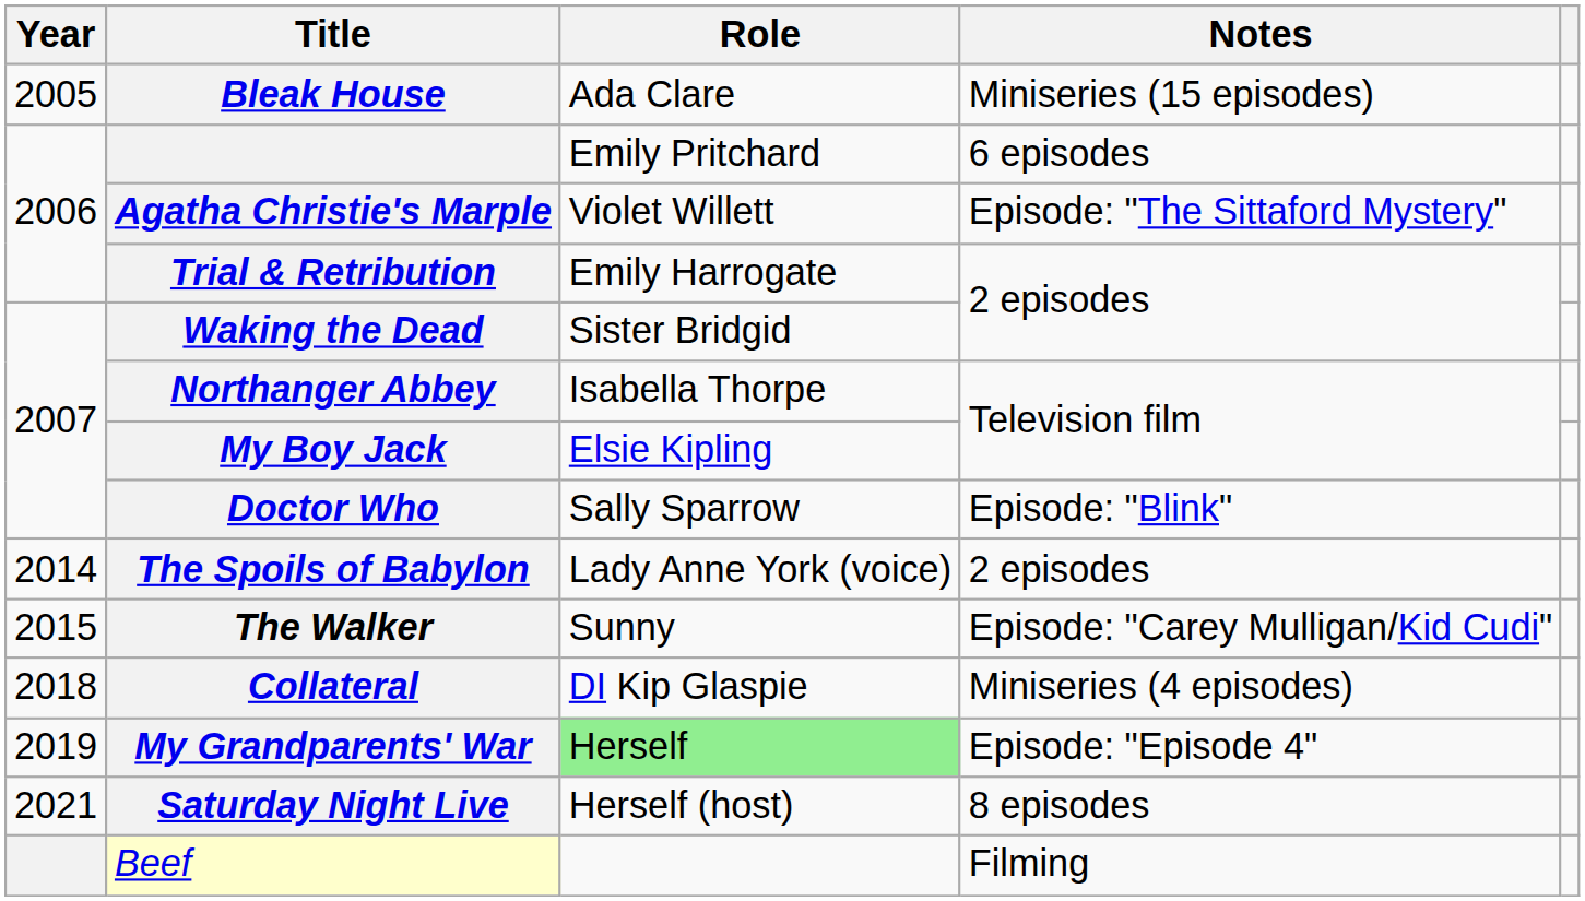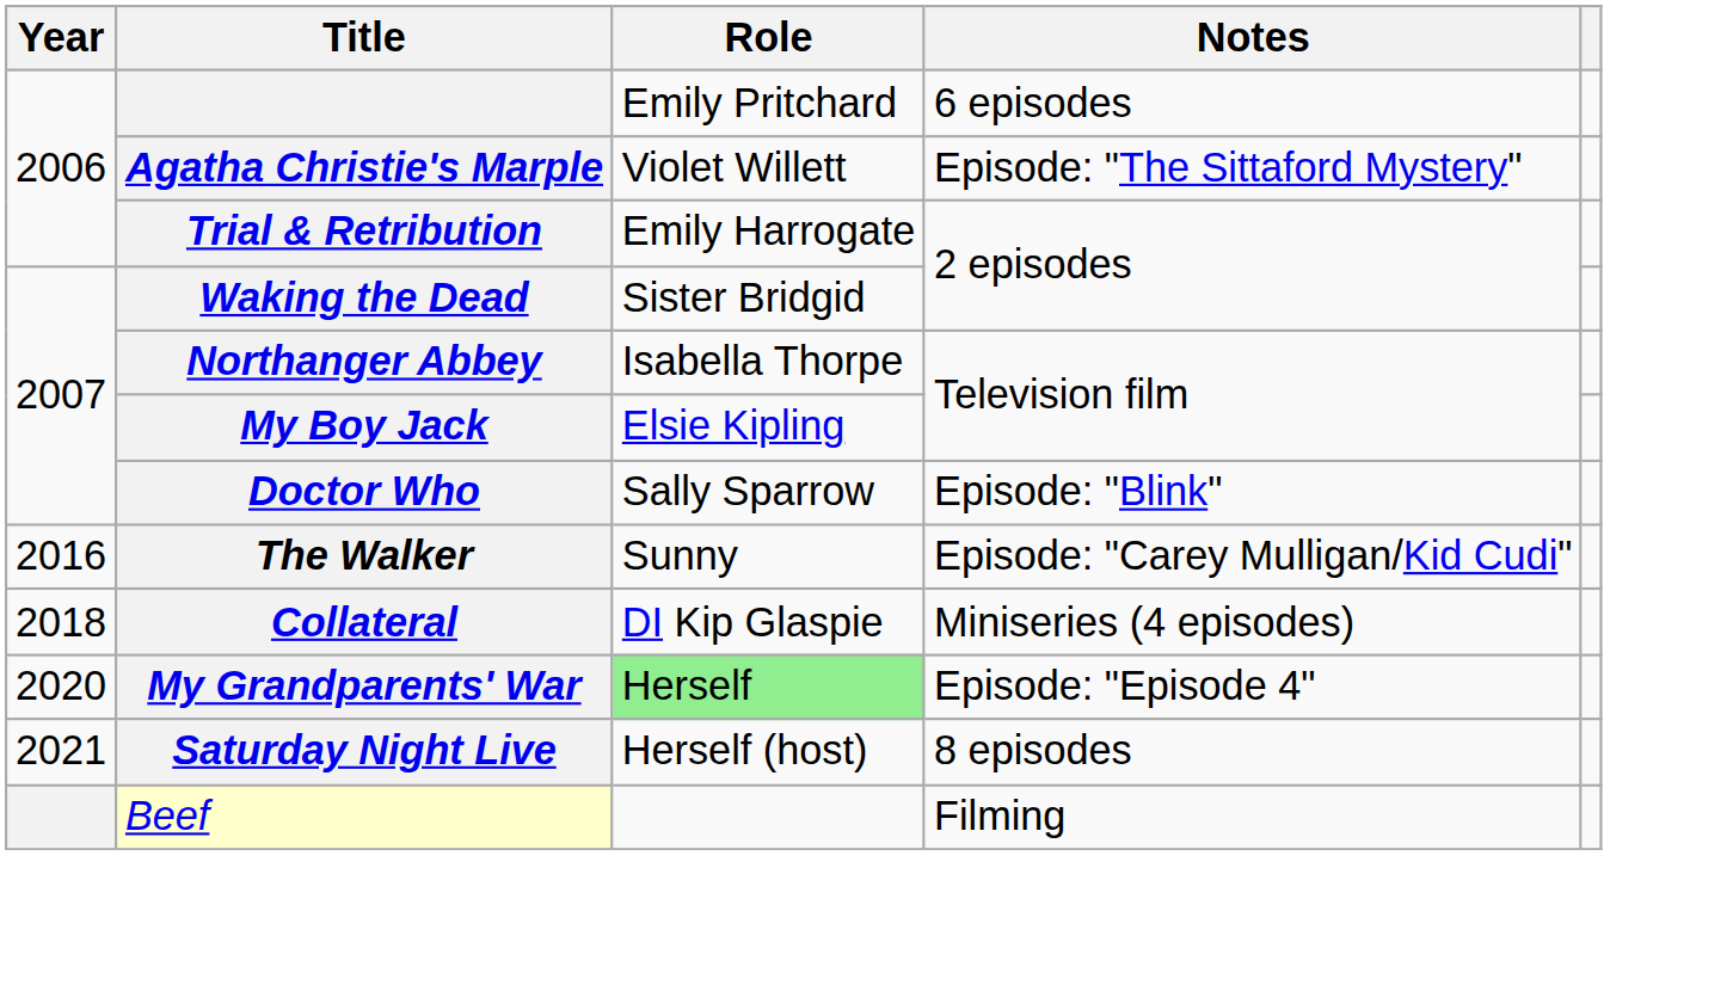- row: 2005 | Bleak House | Ada Clare | Miniseries (15 episodes)
- row: 2014 | The Spoils of Babylon | Lady Anne York (voice) | 2 episodes
The Walker | Year: 2015 -> 2016
My Grandparents' War | Year: 2019 -> 2020
